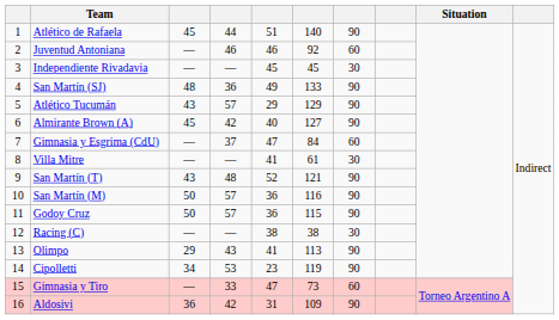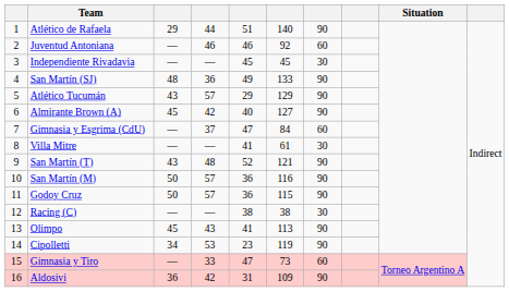Atlético de Rafaela | column 3: 45 -> 29
Olimpo | column 3: 29 -> 45
